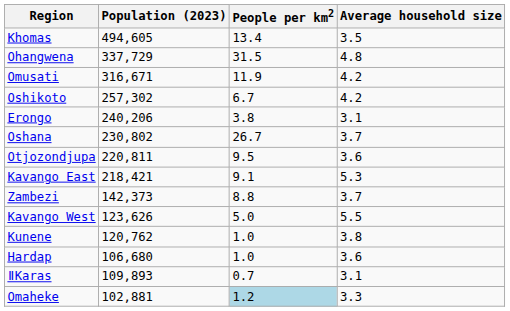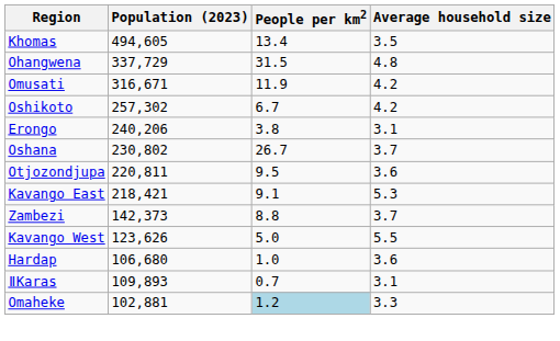- row: Kunene | 120,762 | 1.0 | 3.8
